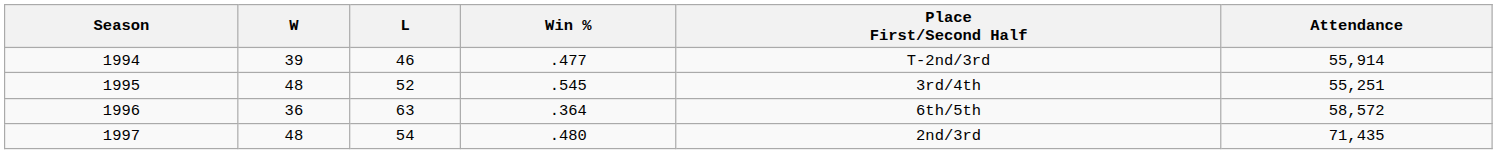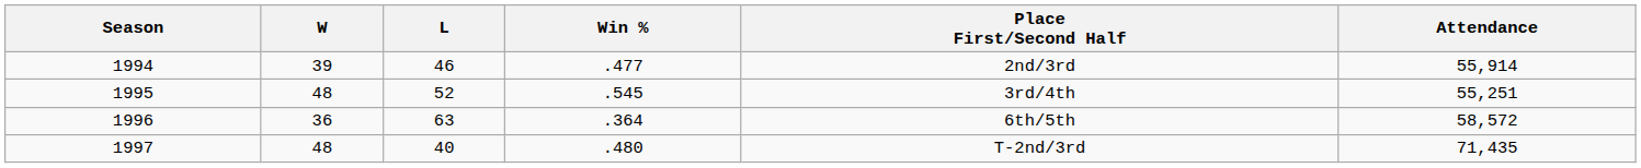1994 | Place First/Second Half: T-2nd/3rd -> 2nd/3rd
1997 | L: 54 -> 40
1997 | Place First/Second Half: 2nd/3rd -> T-2nd/3rd
